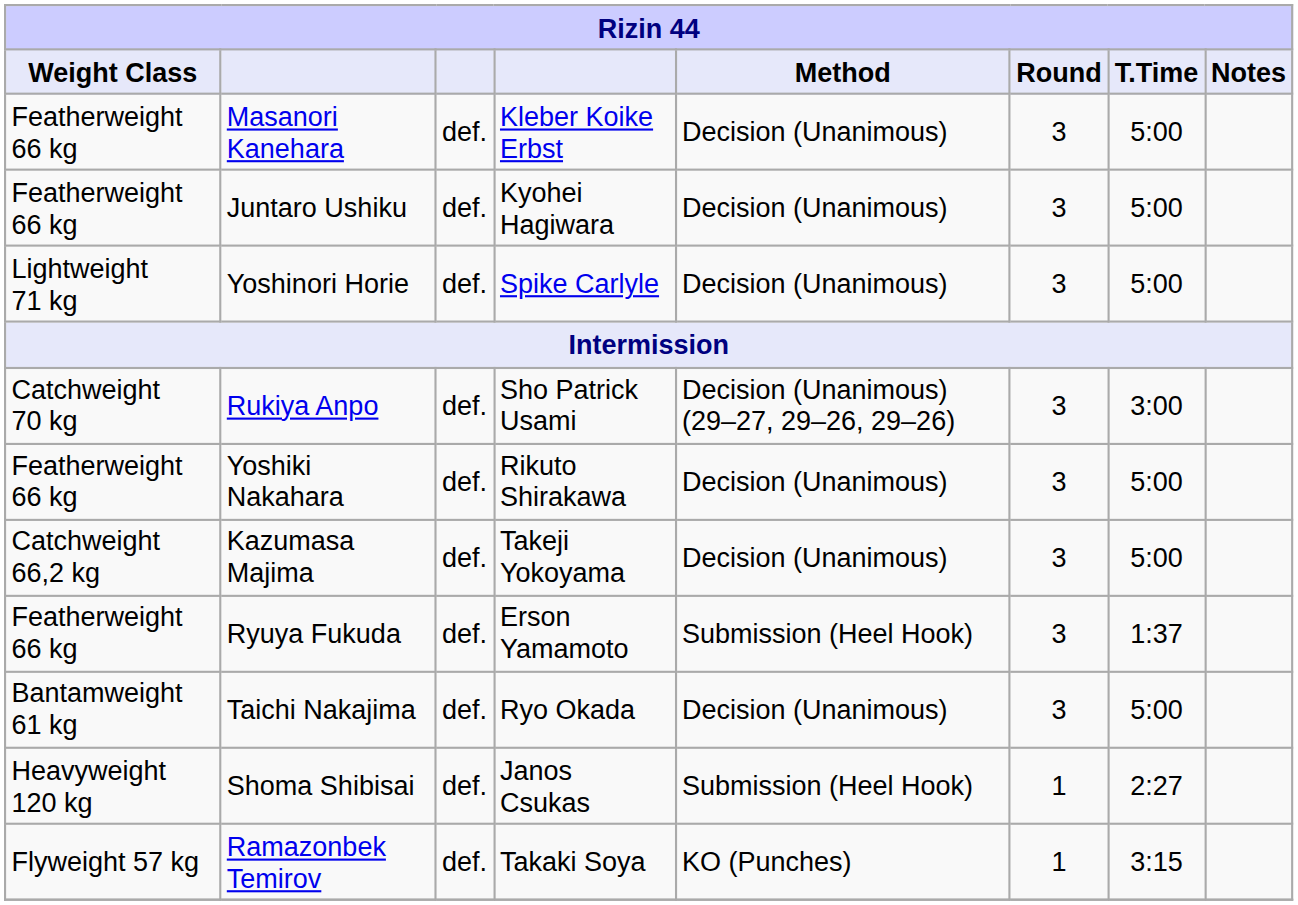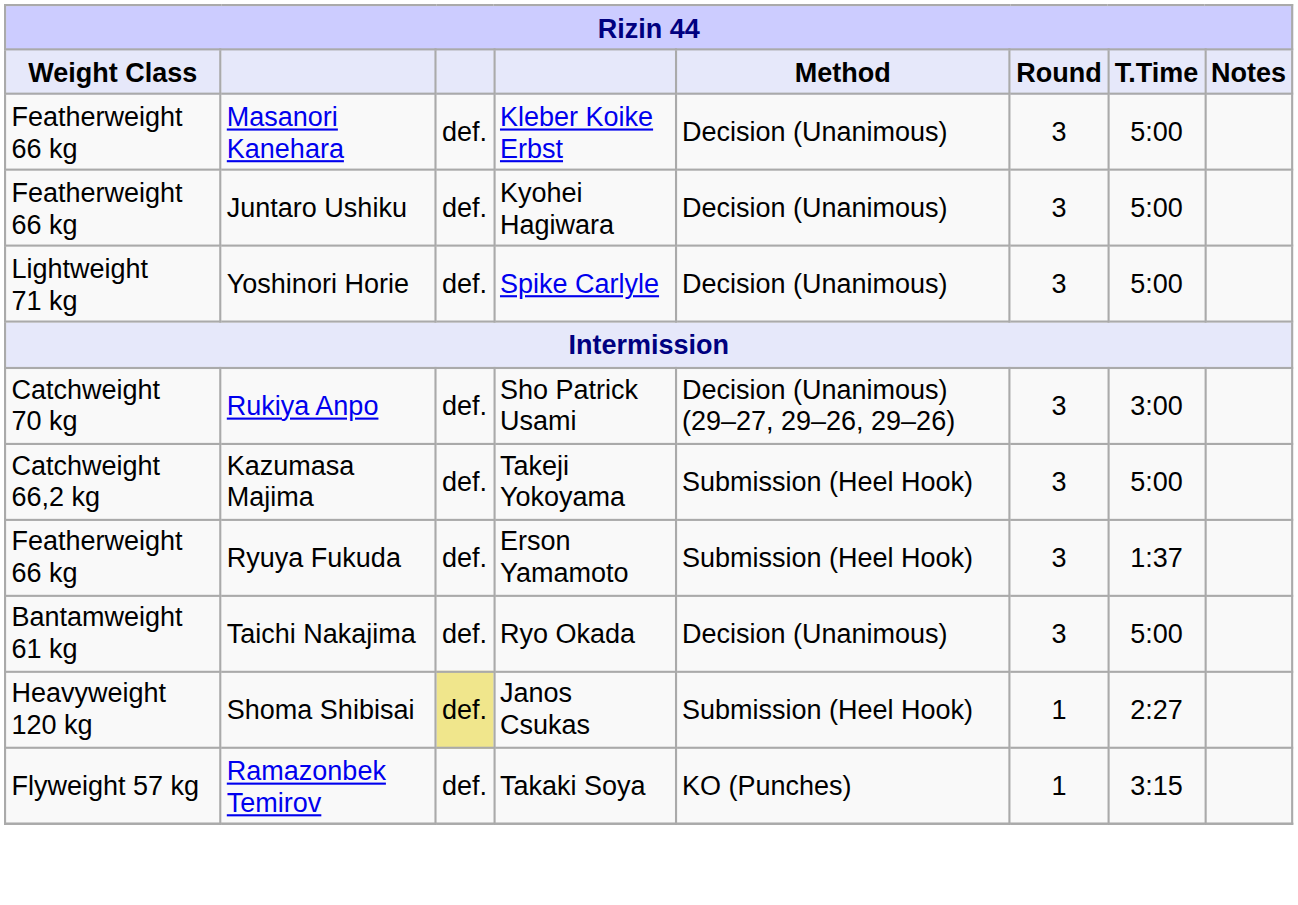- row: Featherweight 66 kg | Yoshiki Nakahara | def. | Rikuto Shirakawa | Decision (Unanimous) | 3 | 5:00
Kazumasa Majima | Method: Decision (Unanimous) -> Submission (Heel Hook)
Shoma Shibisai | column 3: no background -> khaki background
